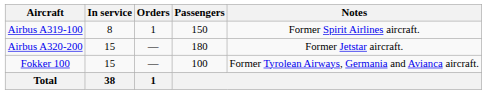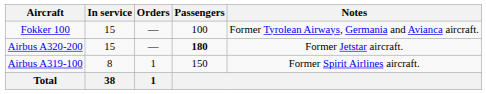rows swapped: Airbus A319-100 <-> Fokker 100
Airbus A320-200 | Passengers: normal -> bold
